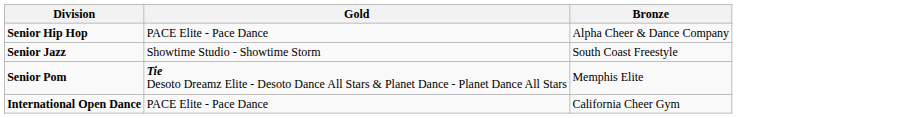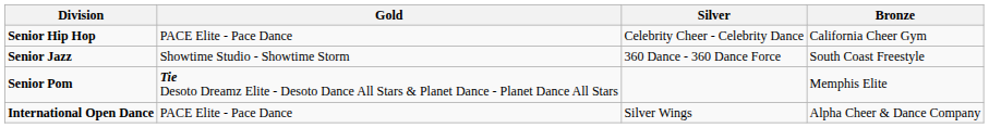+ column: Silver | Celebrity Cheer - Celebrity Dance | 360 Dance - 360 Dance Force | Silver Wings
Senior Hip Hop | Bronze: Alpha Cheer & Dance Company -> California Cheer Gym
International Open Dance | Bronze: California Cheer Gym -> Alpha Cheer & Dance Company
